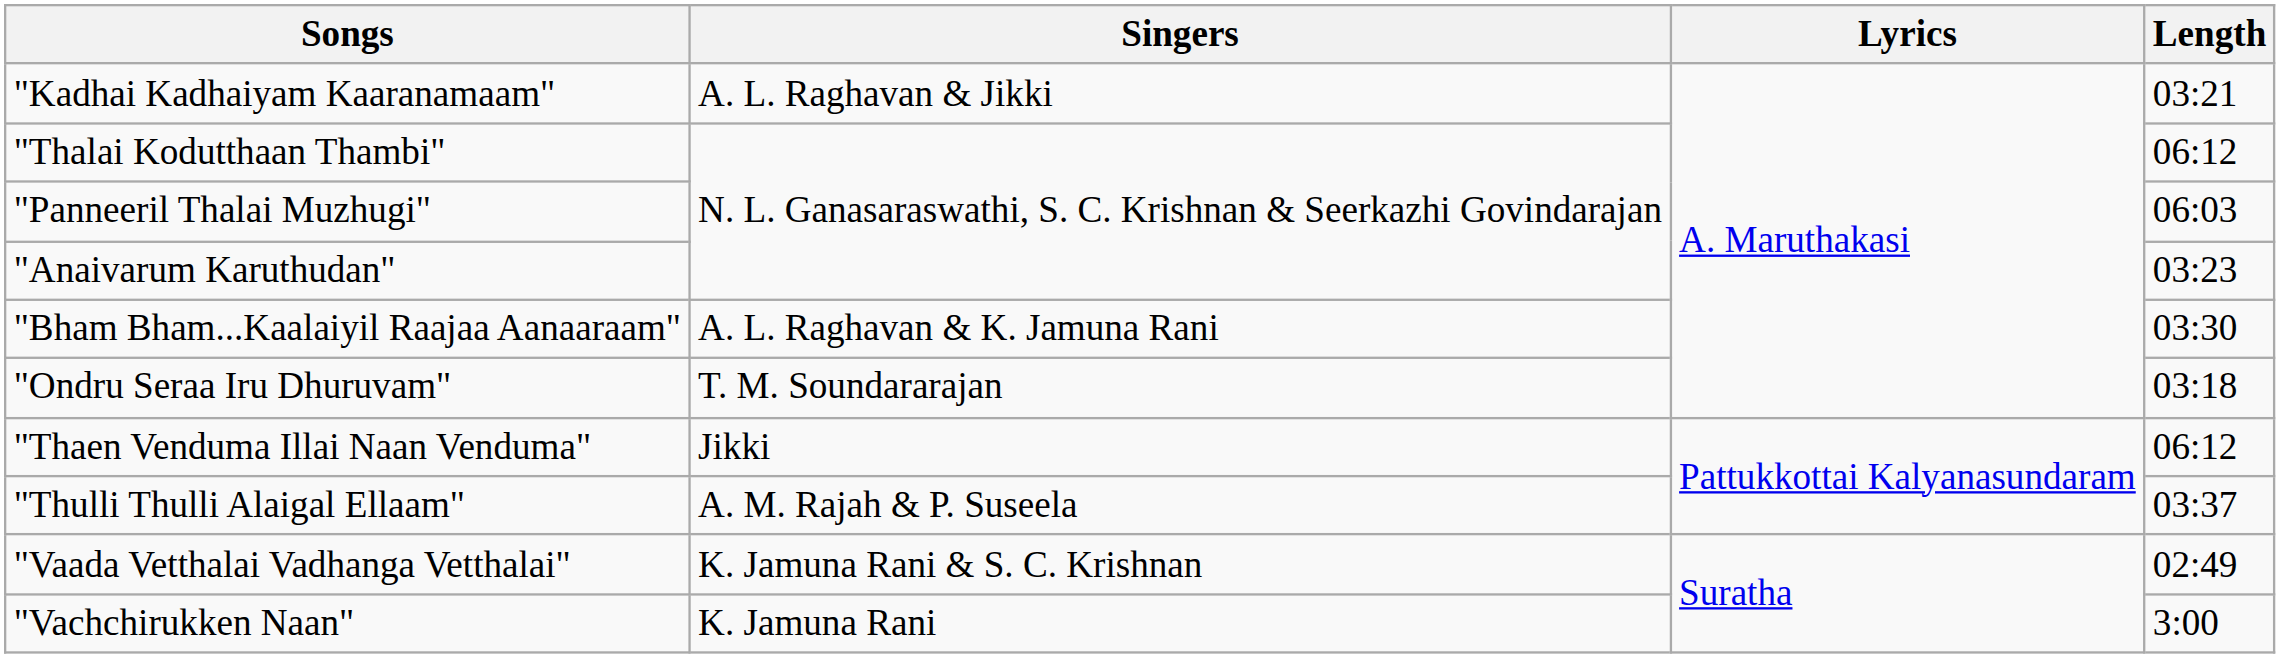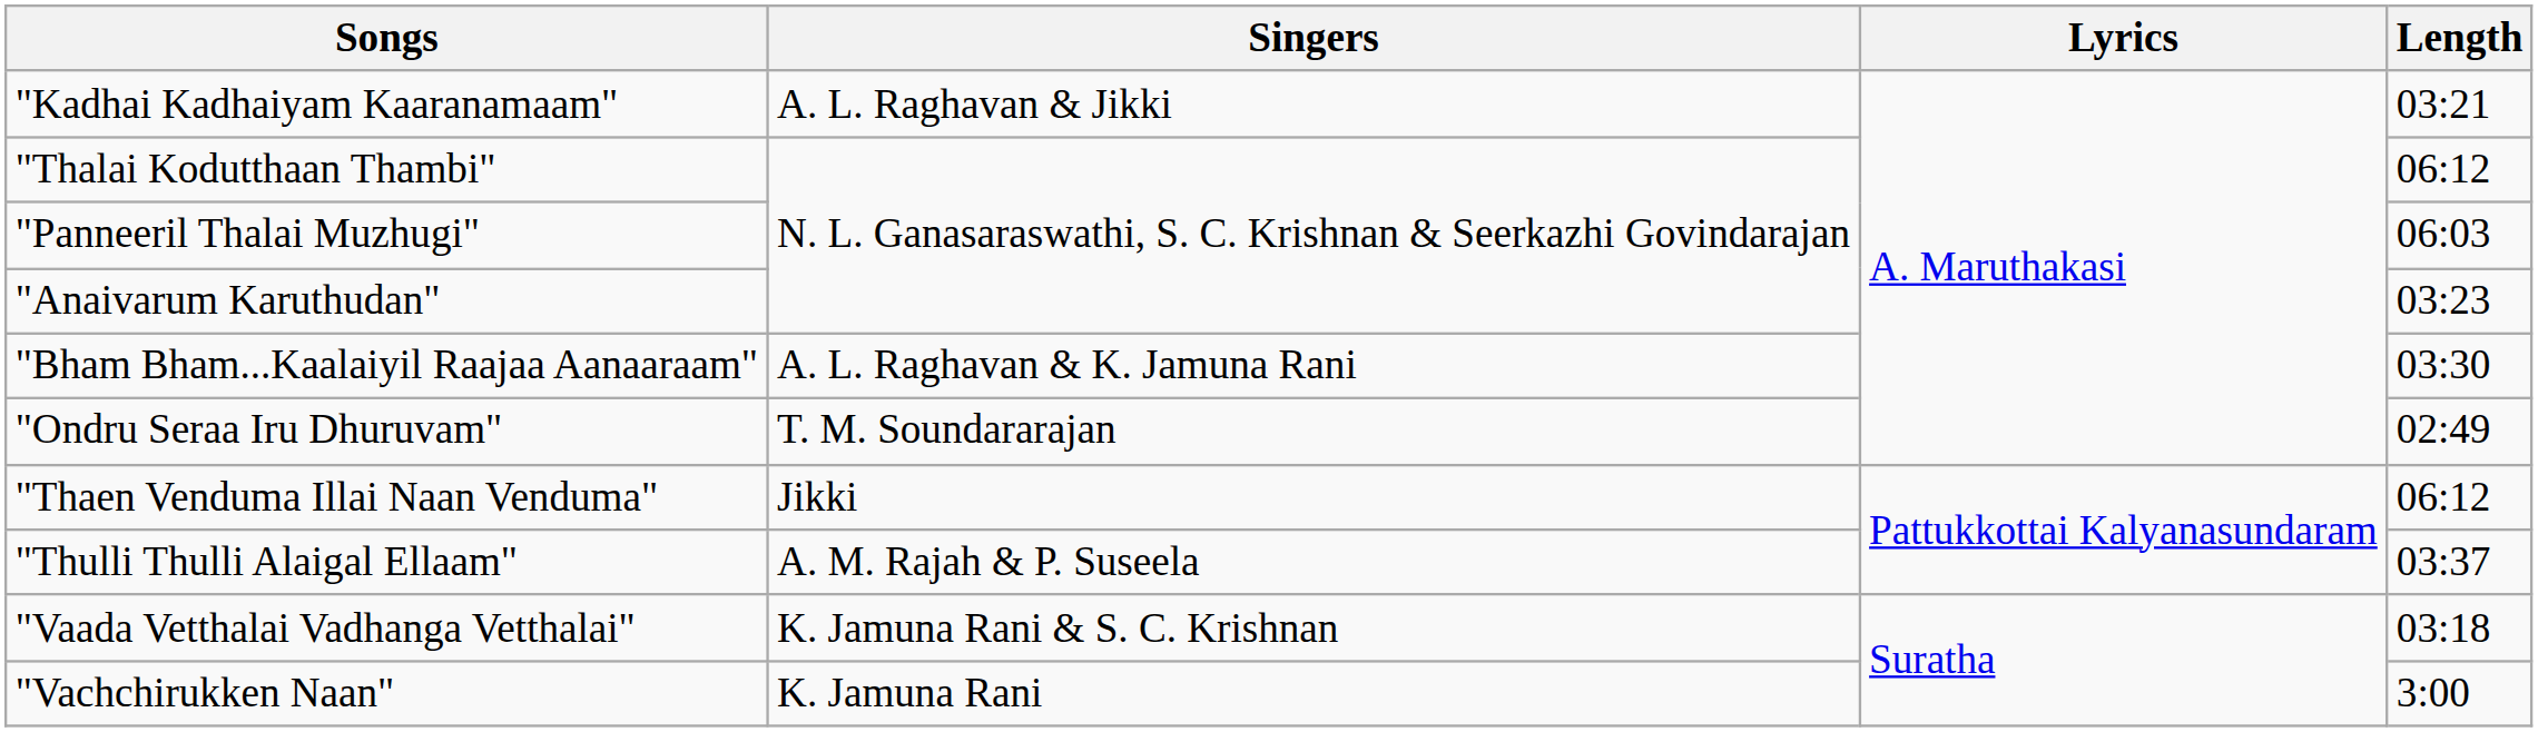"Ondru Seraa Iru Dhuruvam" | Length: 03:18 -> 02:49
"Vaada Vetthalai Vadhanga Vetthalai" | Length: 02:49 -> 03:18
